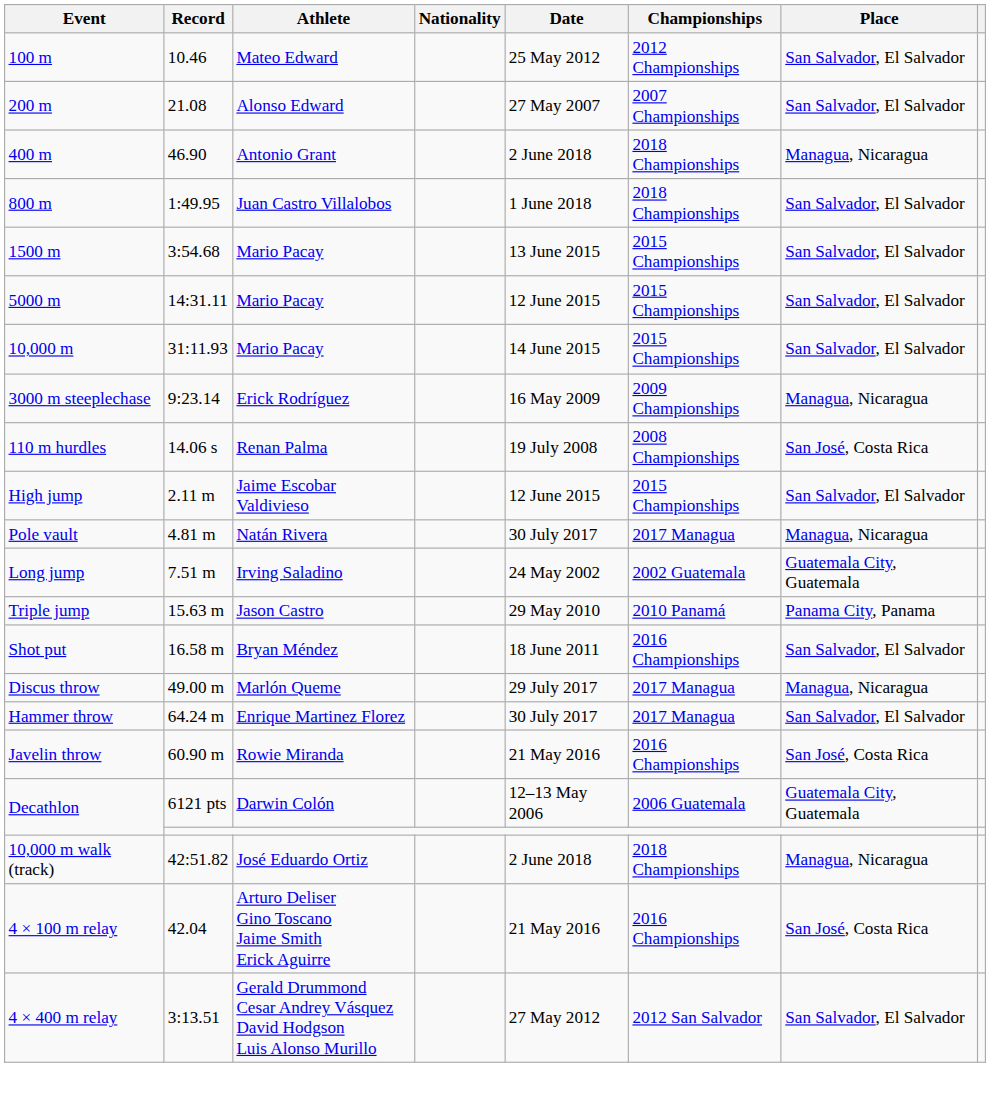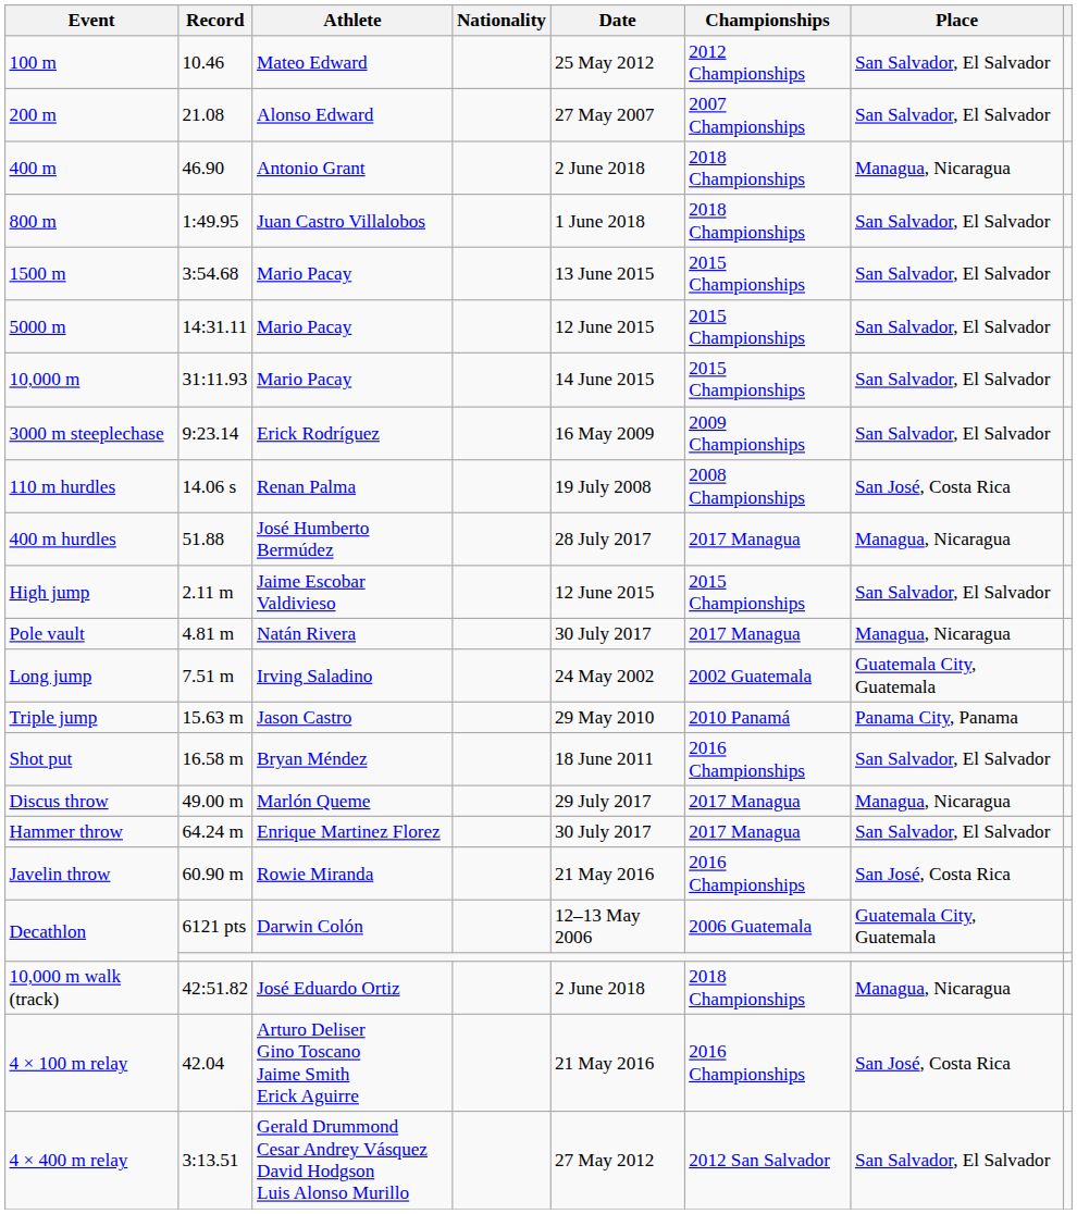3000 m steeplechase | Place: Managua, Nicaragua -> San Salvador, El Salvador
+ row: 400 m hurdles | 51.88 | José Humberto Bermúdez | 28 July 2017 | 2017 Managua | Managua, Nicaragua
